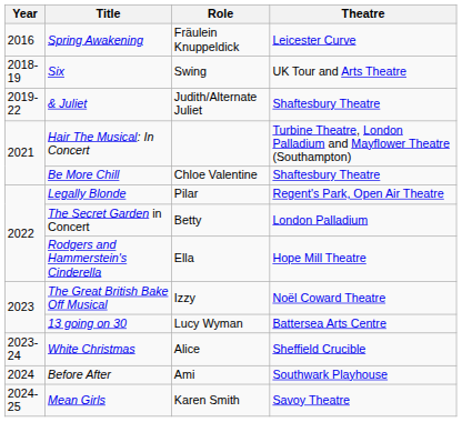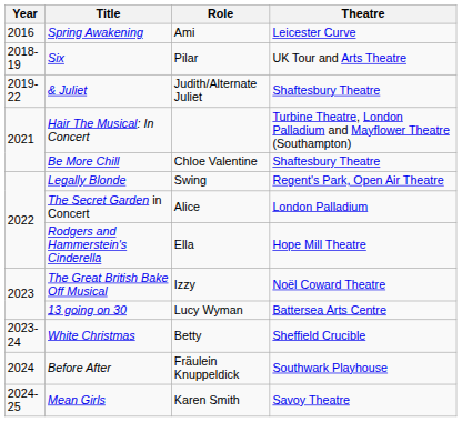Spring Awakening | Role: Fräulein Knuppeldick -> Ami
Six | Role: Swing -> Pilar
Legally Blonde | Role: Pilar -> Swing
The Secret Garden in Concert | Role: Betty -> Alice
White Christmas | Role: Alice -> Betty
Before After | Role: Ami -> Fräulein Knuppeldick
